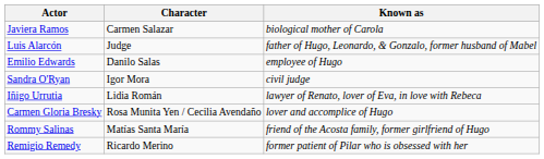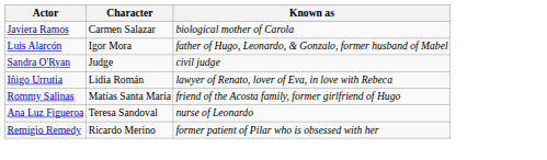Luis Alarcón | Character: Judge -> Igor Mora
- row: Emilio Edwards | Danilo Salas | employee of Hugo
Sandra O'Ryan | Character: Igor Mora -> Judge
- row: Carmen Gloria Bresky | Rosa Munita Yen / Cecilia Avendaño | lover and accomplice of Hugo
+ row: Ana Luz Figueroa | Teresa Sandoval | nurse of Leonardo
